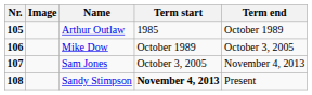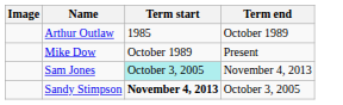- column: Nr. | 105 | 106 | 107 | 108
Mike Dow | Term end: October 3, 2005 -> Present
Sam Jones | Term start: no background -> paleturquoise background
Sandy Stimpson | Term end: Present -> October 3, 2005
